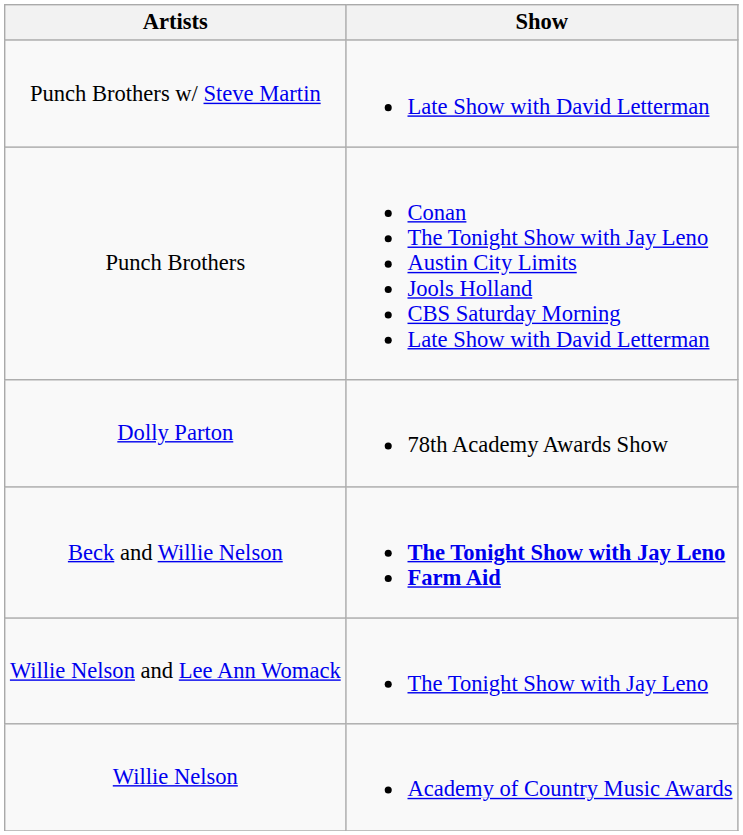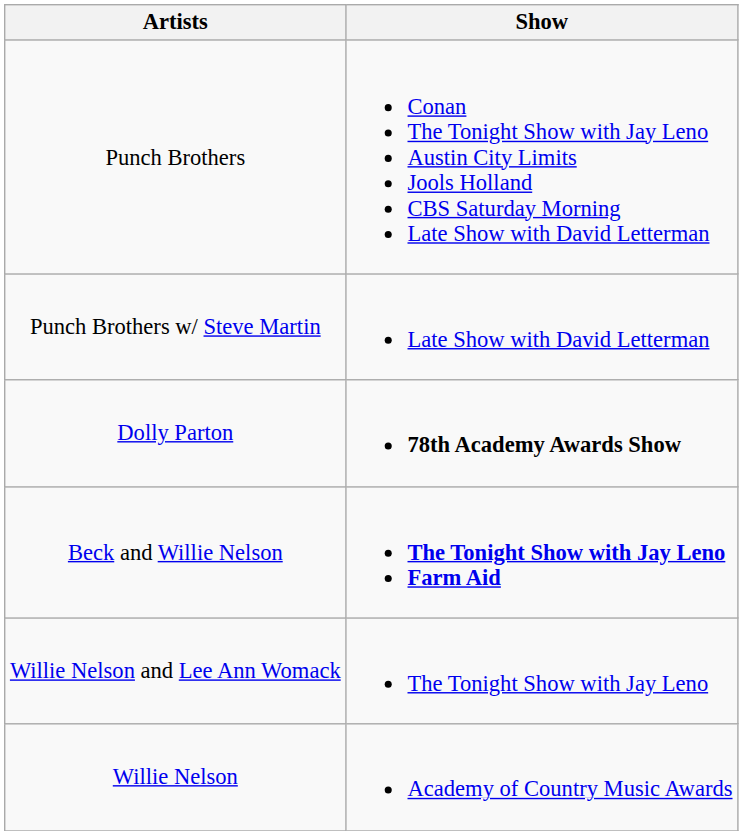rows swapped: Punch Brothers <-> Punch Brothers w/ Steve Martin
Dolly Parton | Show: normal -> bold
